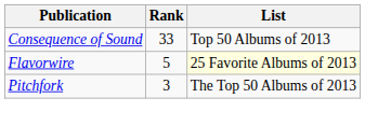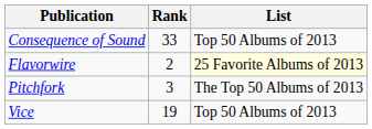Flavorwire | Rank: 5 -> 2
+ row: Vice | 19 | Top 50 Albums of 2013
